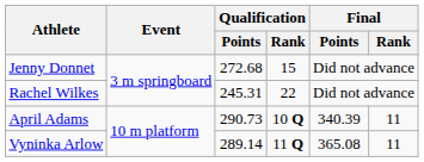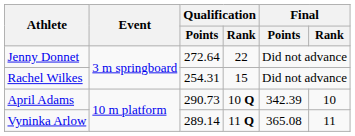Jenny Donnet | Qualification / Points: 272.68 -> 272.64
Jenny Donnet | Qualification / Rank: 15 -> 22
Rachel Wilkes | Qualification / Points: 245.31 -> 254.31
Rachel Wilkes | Qualification / Rank: 22 -> 15
April Adams | Final / Points: 340.39 -> 342.39
April Adams | Final / Rank: 11 -> 10
